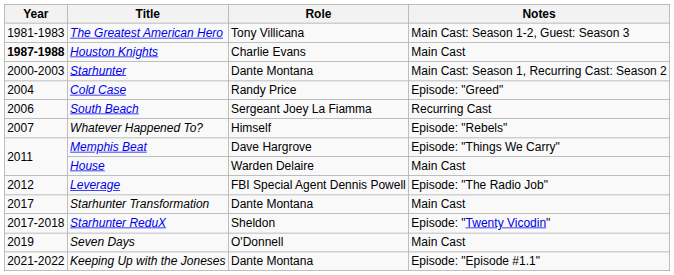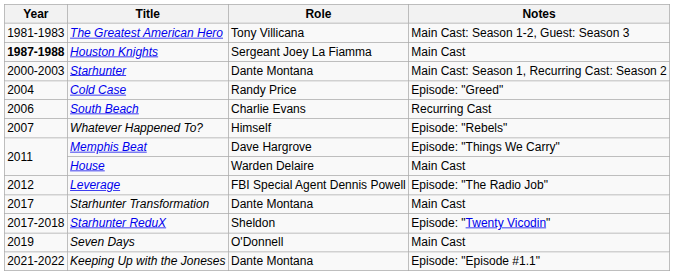Houston Knights | Role: Charlie Evans -> Sergeant Joey La Fiamma
South Beach | Role: Sergeant Joey La Fiamma -> Charlie Evans
